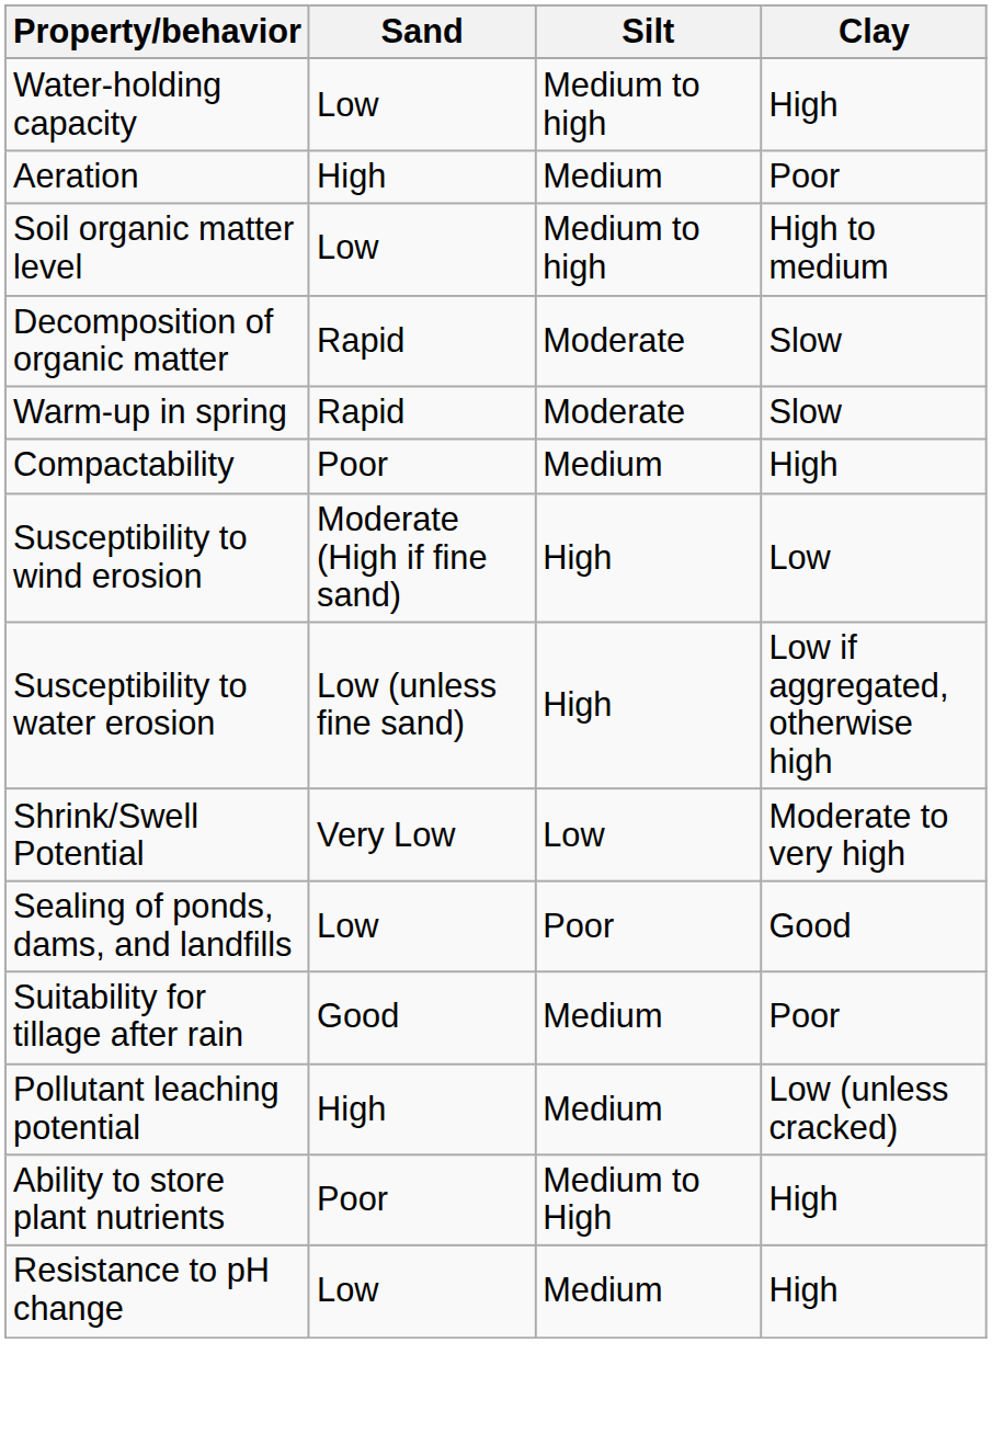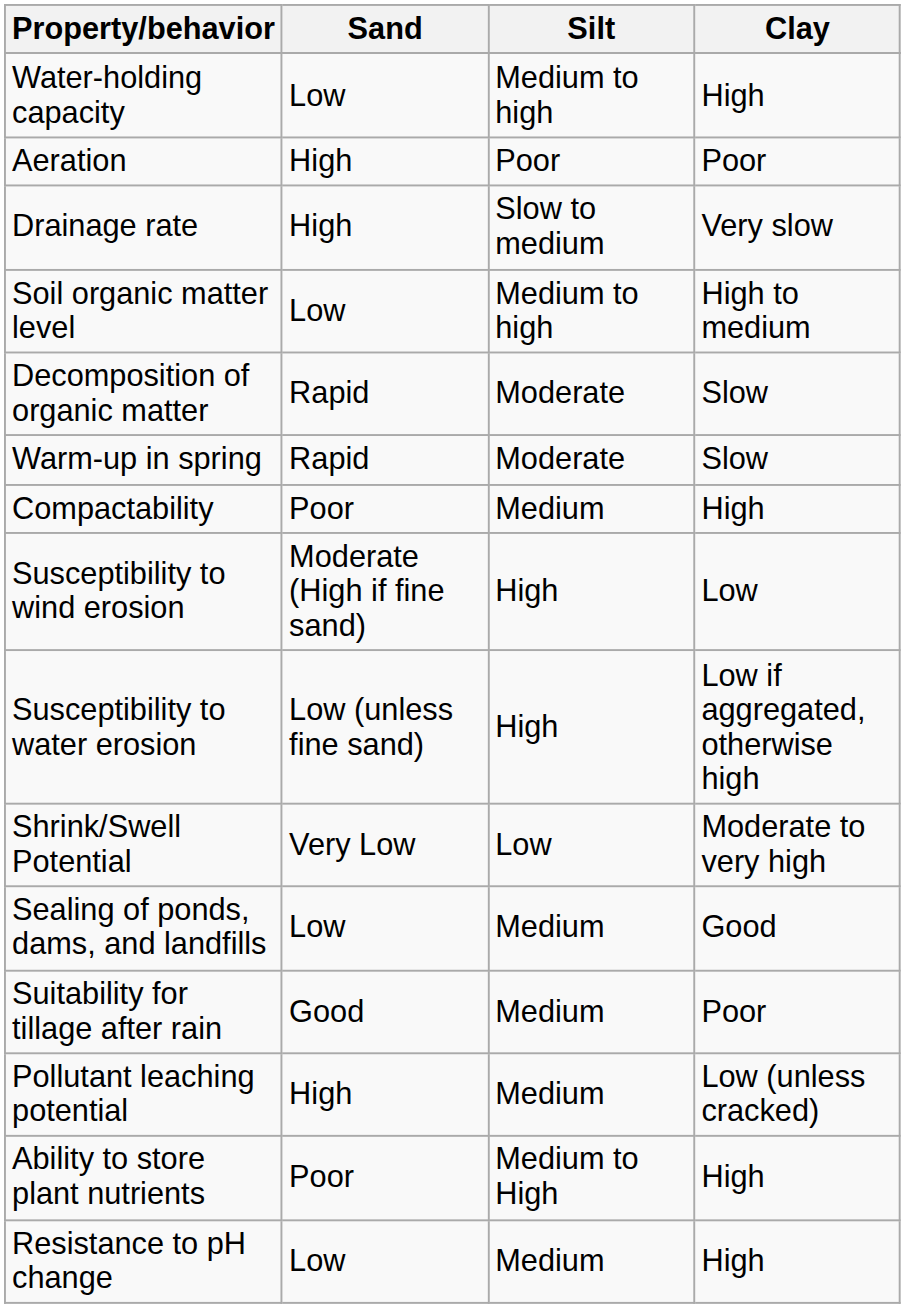Aeration | Silt: Medium -> Poor
+ row: Drainage rate | High | Slow to medium | Very slow
Sealing of ponds, dams, and landfills | Silt: Poor -> Medium
